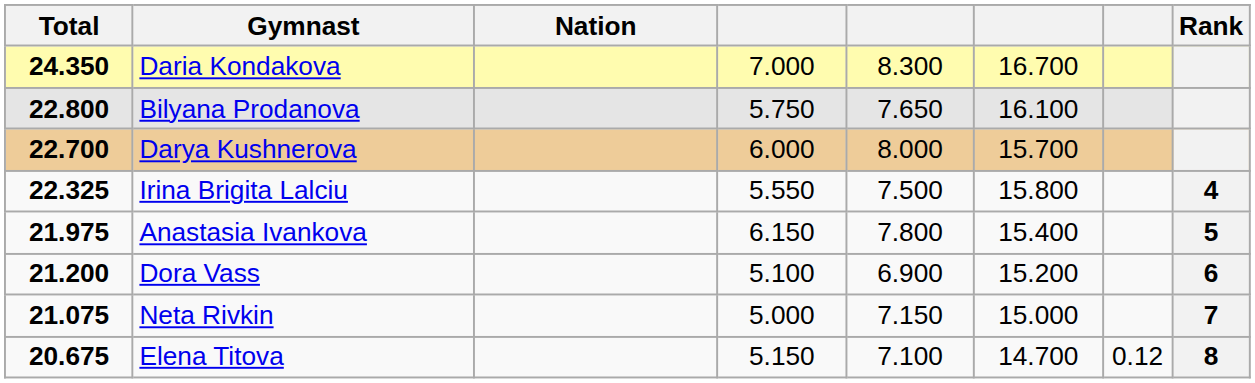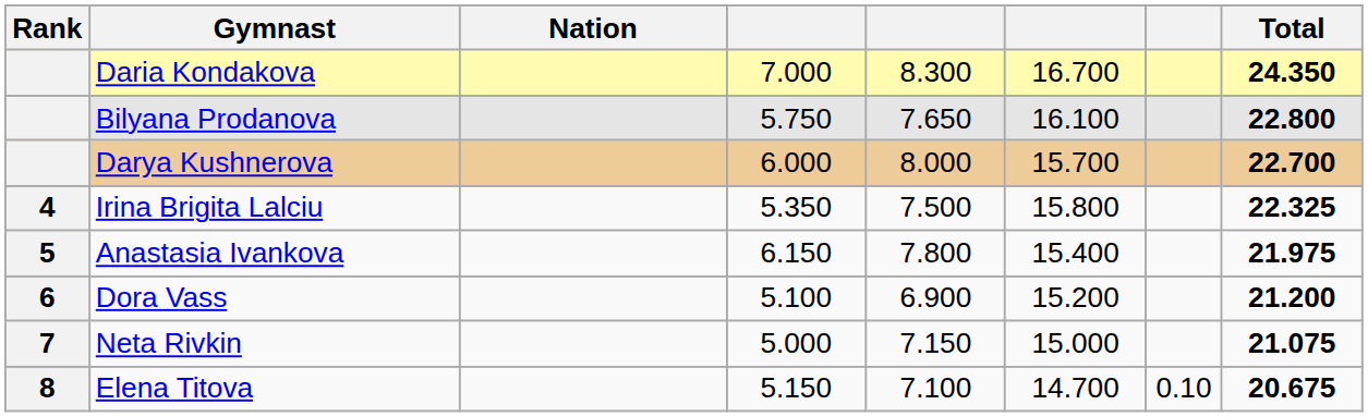columns swapped: Rank <-> Total
Irina Brigita Lalciu | column 4: 5.550 -> 5.350
Elena Titova | column 7: 0.12 -> 0.10
